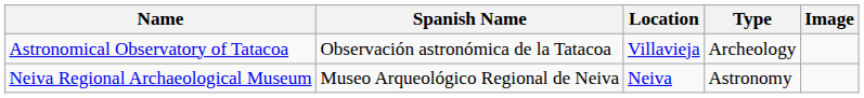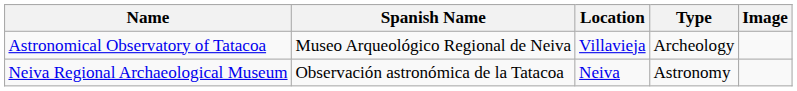Astronomical Observatory of Tatacoa | Spanish Name: Observación astronómica de la Tatacoa -> Museo Arqueológico Regional de Neiva
Neiva Regional Archaeological Museum | Spanish Name: Museo Arqueológico Regional de Neiva -> Observación astronómica de la Tatacoa
